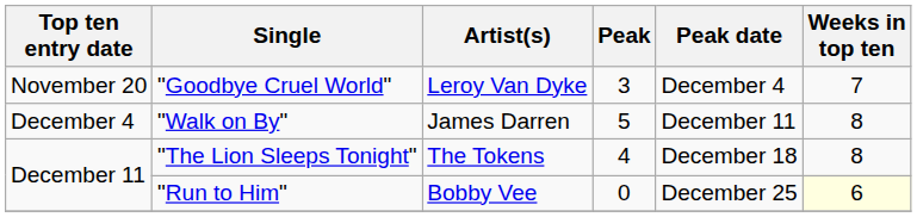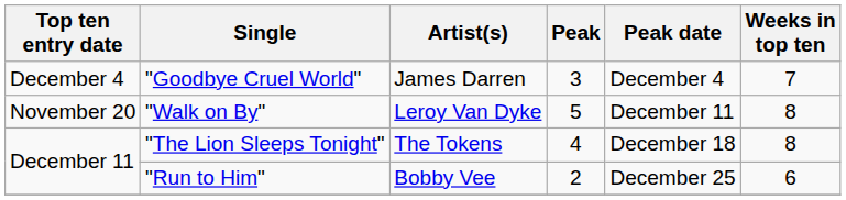"Goodbye Cruel World" | Top ten entry date: November 20 -> December 4
"Goodbye Cruel World" | Artist(s): Leroy Van Dyke -> James Darren
"Walk on By" | Top ten entry date: December 4 -> November 20
"Walk on By" | Artist(s): James Darren -> Leroy Van Dyke
"Run to Him" | Peak: 0 -> 2
"Run to Him" | Weeks in top ten: lightyellow background -> no background
